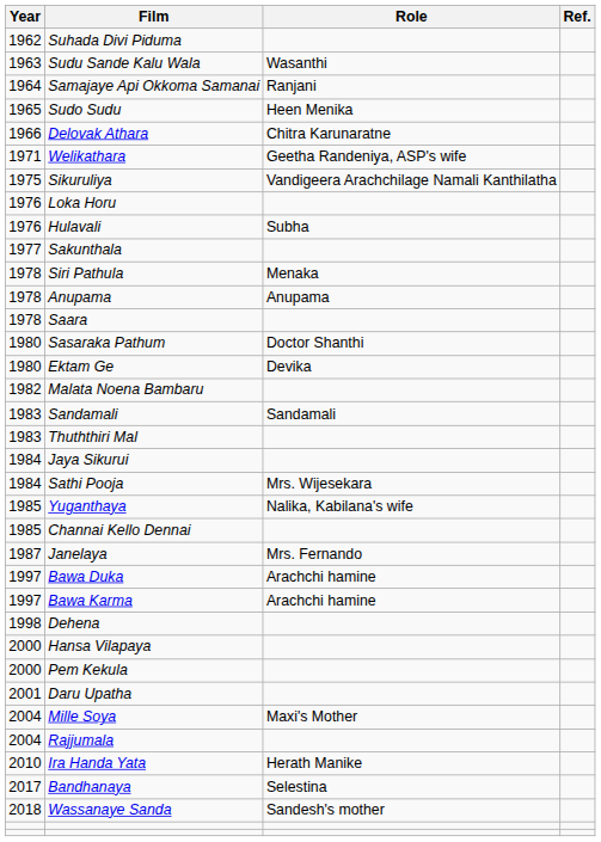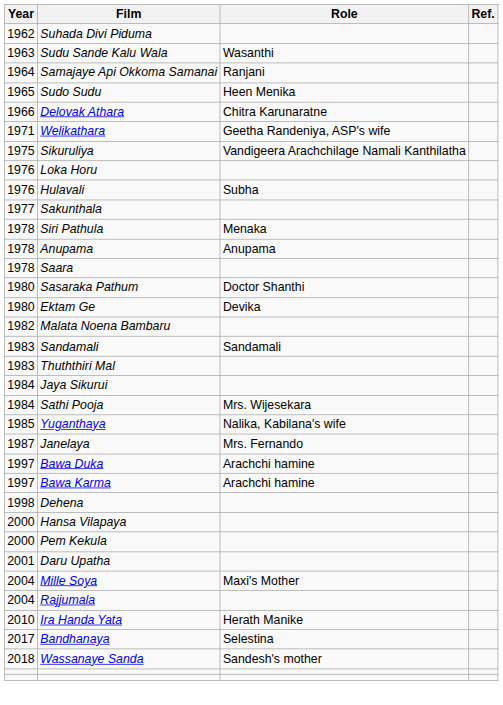- row: 1985 | Channai Kello Dennai
